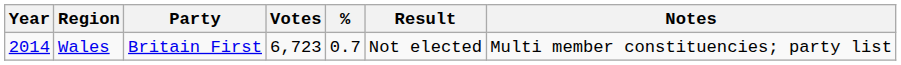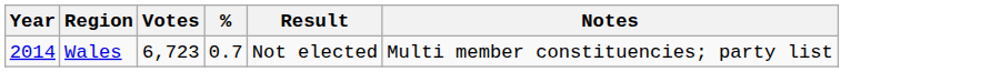- column: Party | Britain First
